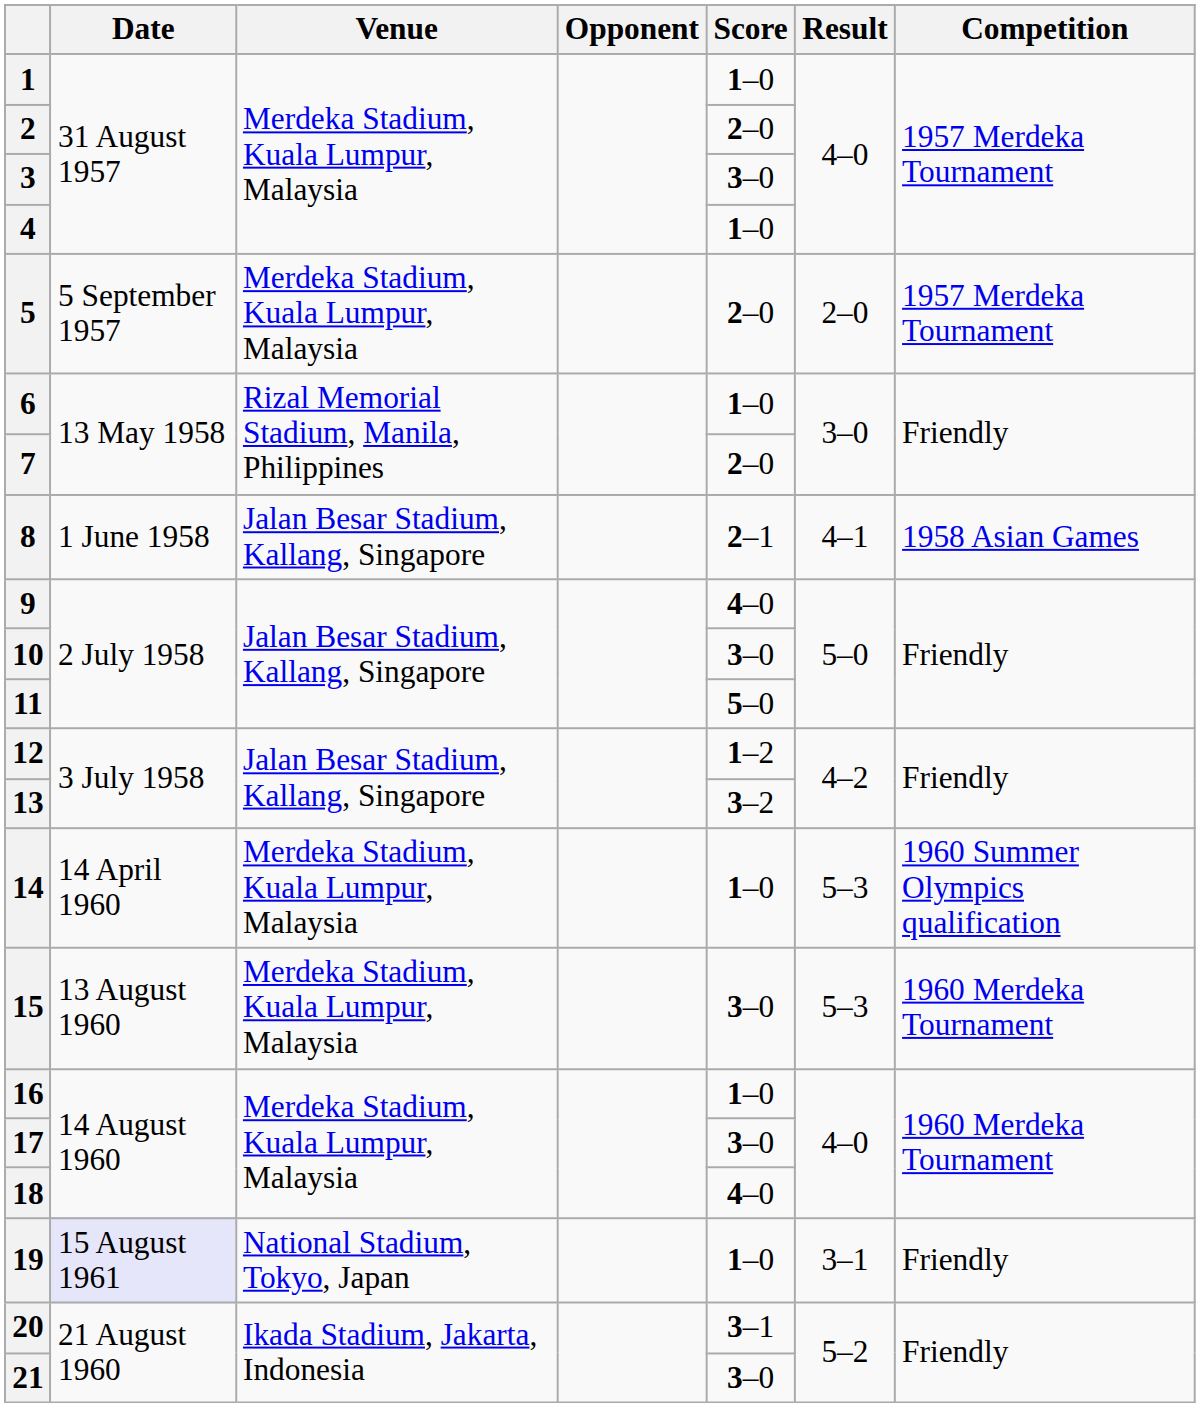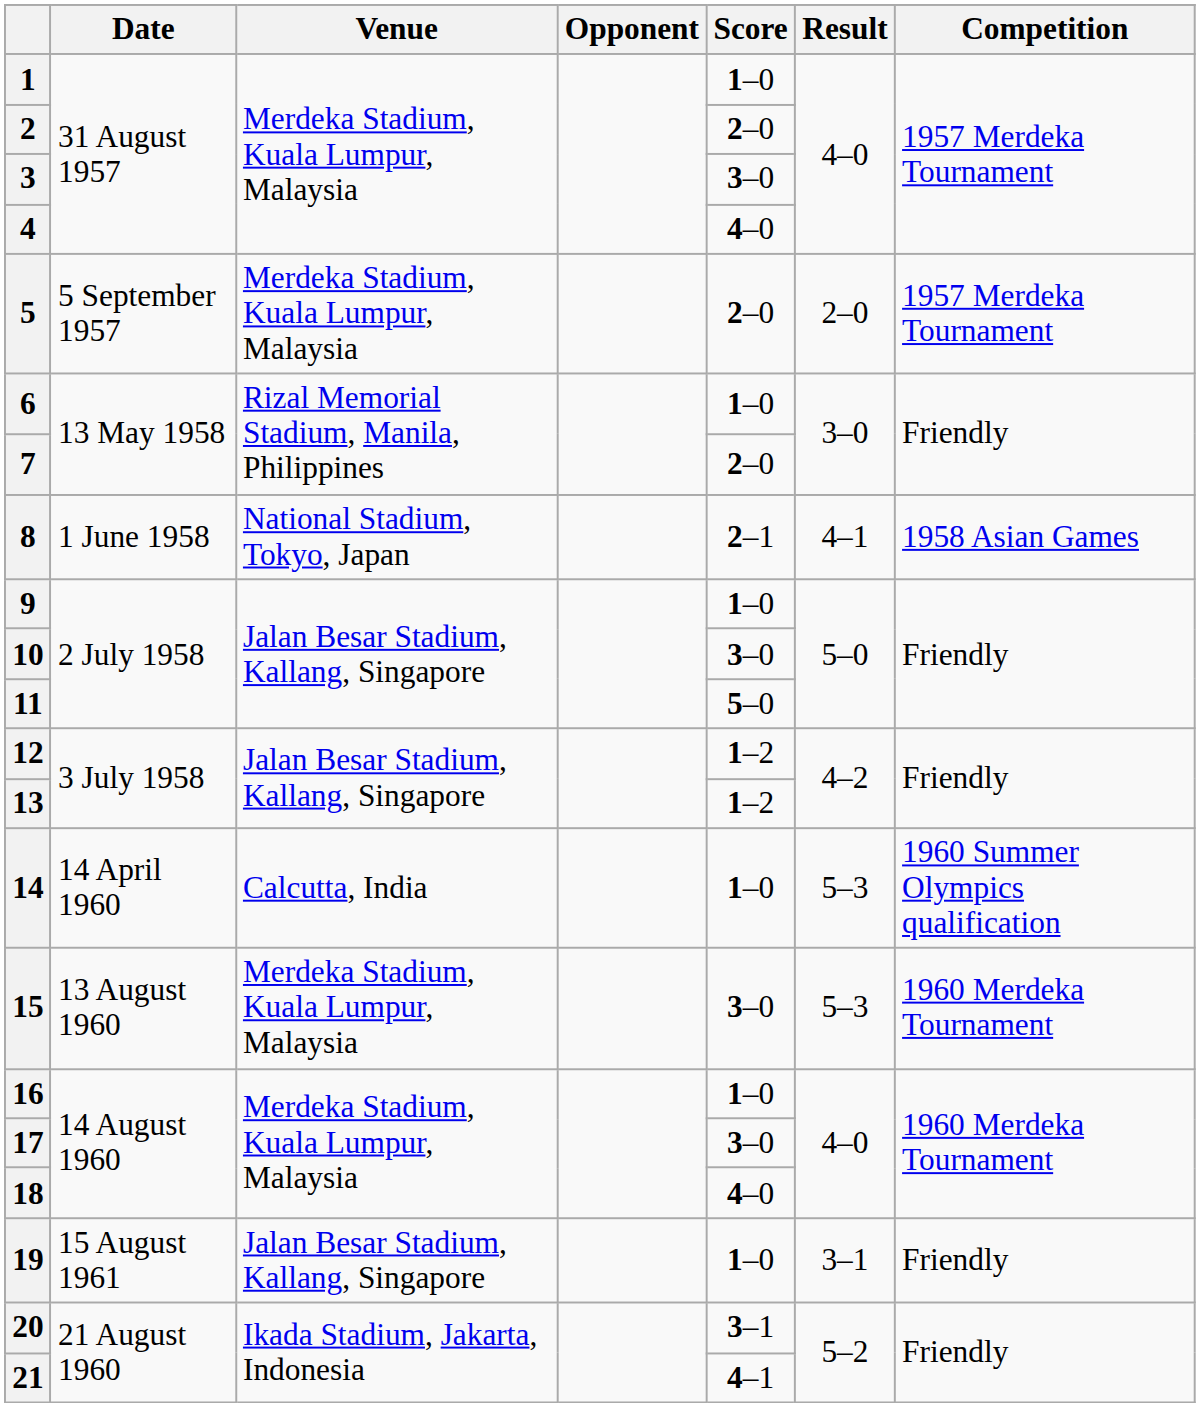4 | Score: 1–0 -> 4–0
8 | Venue: Jalan Besar Stadium, Kallang, Singapore -> National Stadium, Tokyo, Japan
9 | Score: 4–0 -> 1–0
13 | Score: 3–2 -> 1–2
14 | Venue: Merdeka Stadium, Kuala Lumpur, Malaysia -> Calcutta, India
19 | Date: lavender background -> no background
19 | Venue: National Stadium, Tokyo, Japan -> Jalan Besar Stadium, Kallang, Singapore
21 | Score: 3–0 -> 4–1
